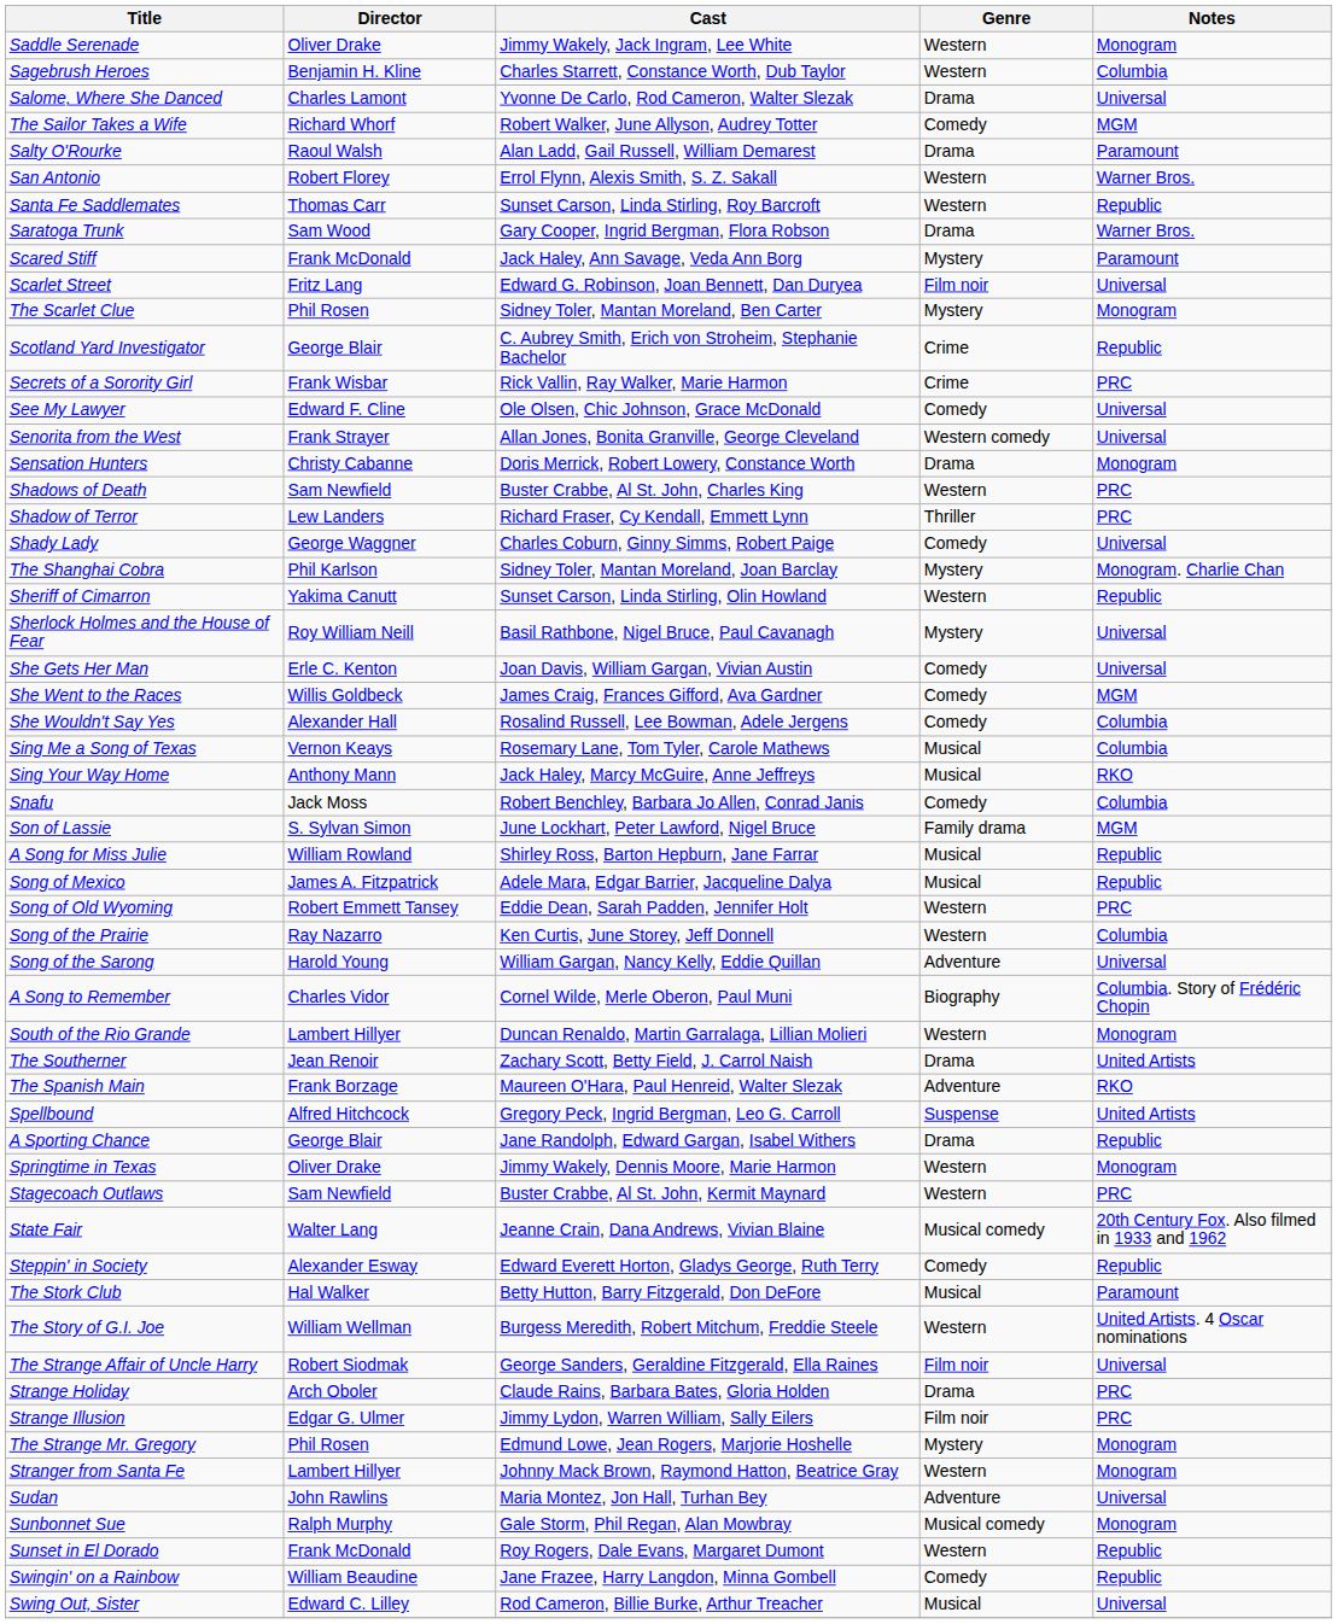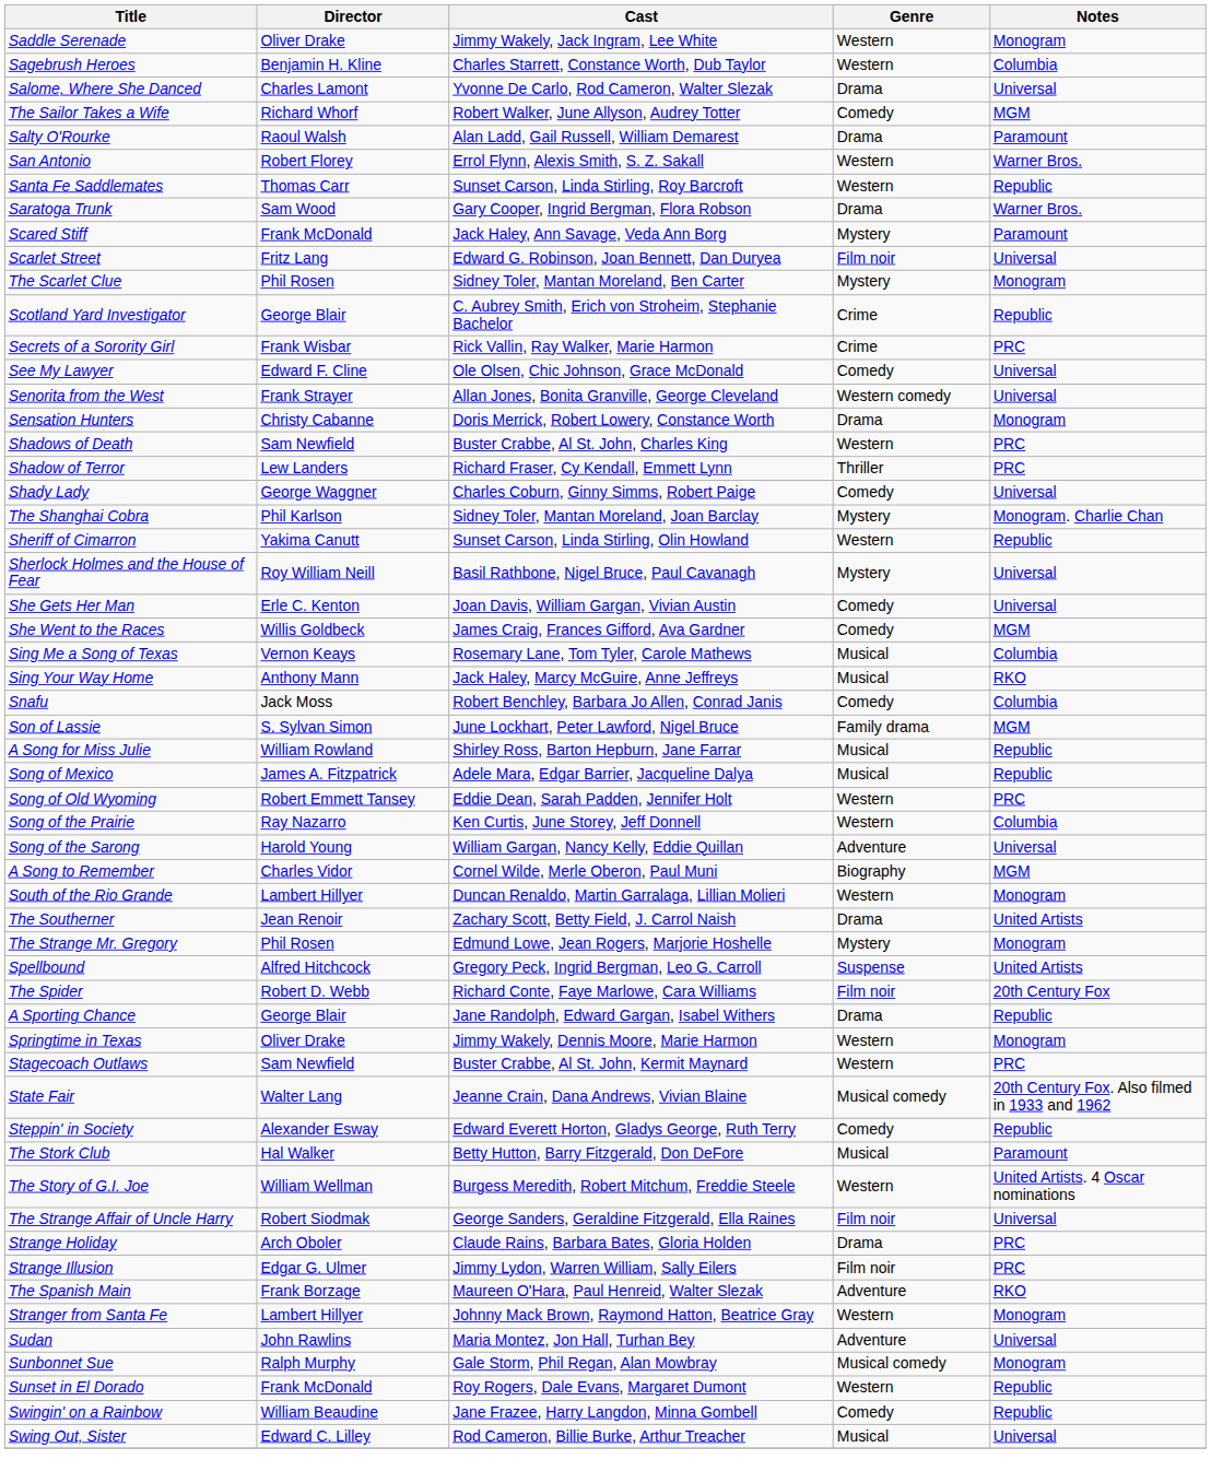- row: She Wouldn't Say Yes | Alexander Hall | Rosalind Russell, Lee Bowman, Adele Jergens | Comedy | Columbia
A Song to Remember | Notes: Columbia. Story of Frédéric Chopin -> MGM
rows swapped: The Spanish Main <-> The Strange Mr. Gregory
+ row: The Spider | Robert D. Webb | Richard Conte, Faye Marlowe, Cara Williams | Film noir | 20th Century Fox
